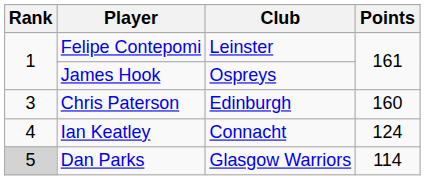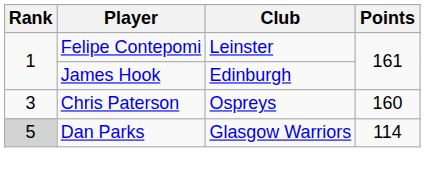James Hook | Club: Ospreys -> Edinburgh
Chris Paterson | Club: Edinburgh -> Ospreys
- row: 4 | Ian Keatley | Connacht | 124
